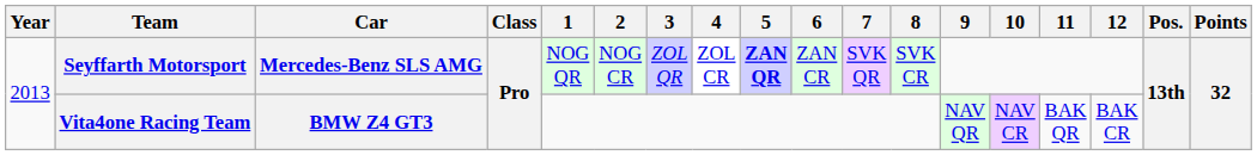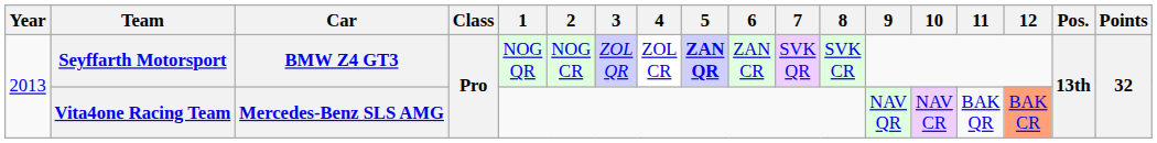Seyffarth Motorsport | Car: Mercedes-Benz SLS AMG -> BMW Z4 GT3
Vita4one Racing Team | Car: BMW Z4 GT3 -> Mercedes-Benz SLS AMG
Vita4one Racing Team | 12: no background -> lightsalmon background
